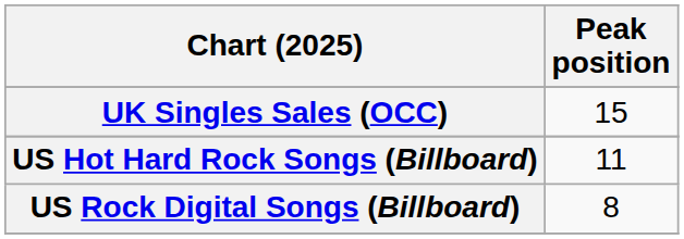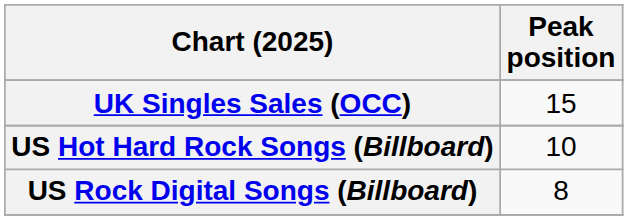US Hot Hard Rock Songs (Billboard) | Peak position: 11 -> 10
